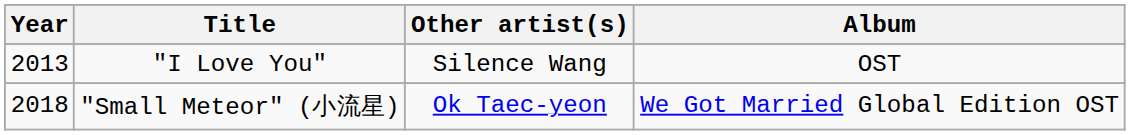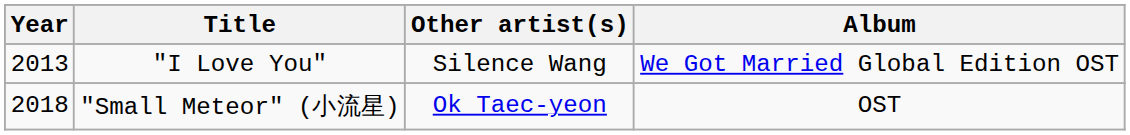"I Love You" | Album: OST -> We Got Married Global Edition OST
"Small Meteor" (小流星) | Album: We Got Married Global Edition OST -> OST
